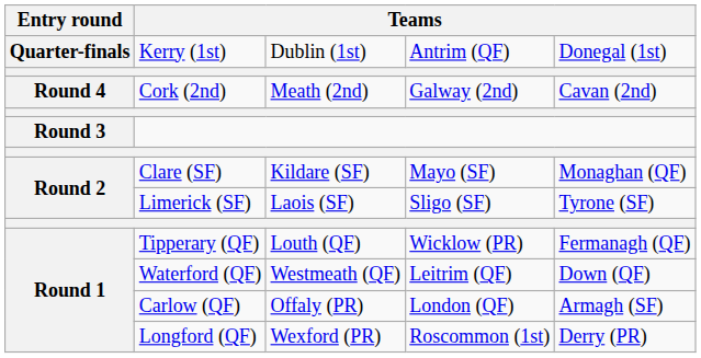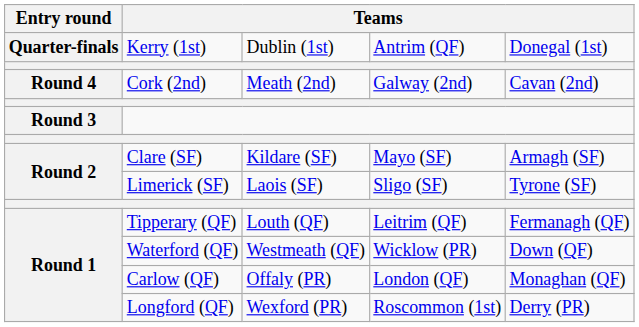Clare (SF) | column 5: Monaghan (QF) -> Armagh (SF)
Tipperary (QF) | column 4: Wicklow (PR) -> Leitrim (QF)
Waterford (QF) | column 4: Leitrim (QF) -> Wicklow (PR)
Carlow (QF) | column 5: Armagh (SF) -> Monaghan (QF)
